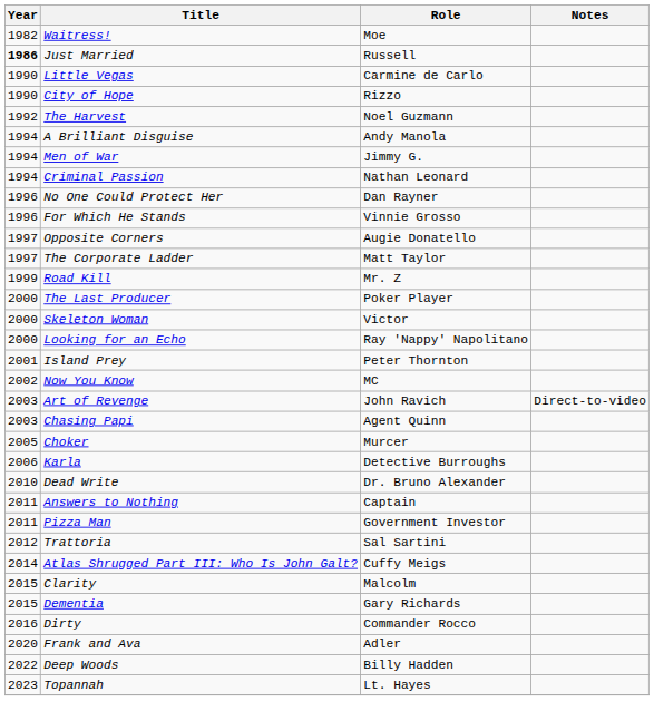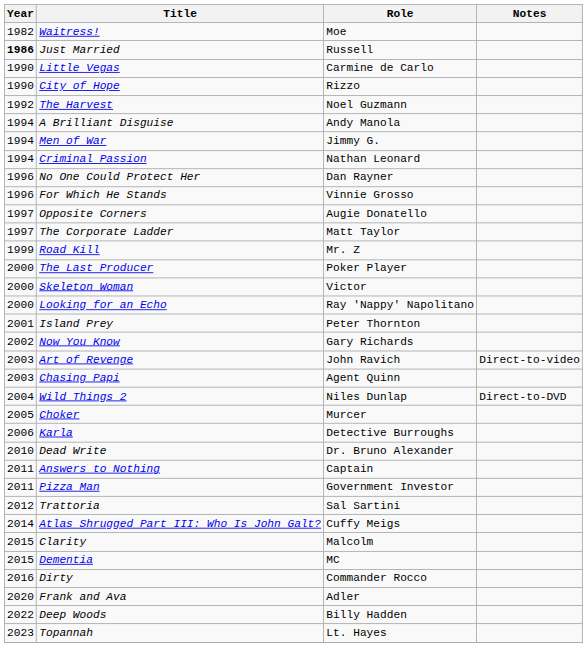Now You Know | Role: MC -> Gary Richards
+ row: 2004 | Wild Things 2 | Niles Dunlap | Direct-to-DVD
Dementia | Role: Gary Richards -> MC
